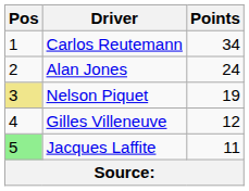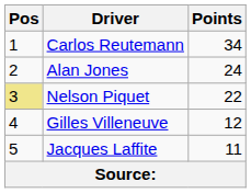Nelson Piquet | Points: 19 -> 22
Jacques Laffite | Pos: lightgreen background -> no background
